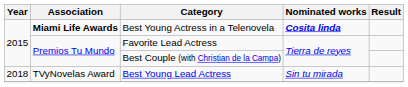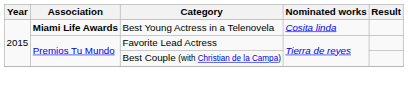Best Young Actress in a Telenovela | Nominated works: bold -> normal
- row: 2018 | TVyNovelas Award | Best Young Lead Actress | Sin tu mirada
